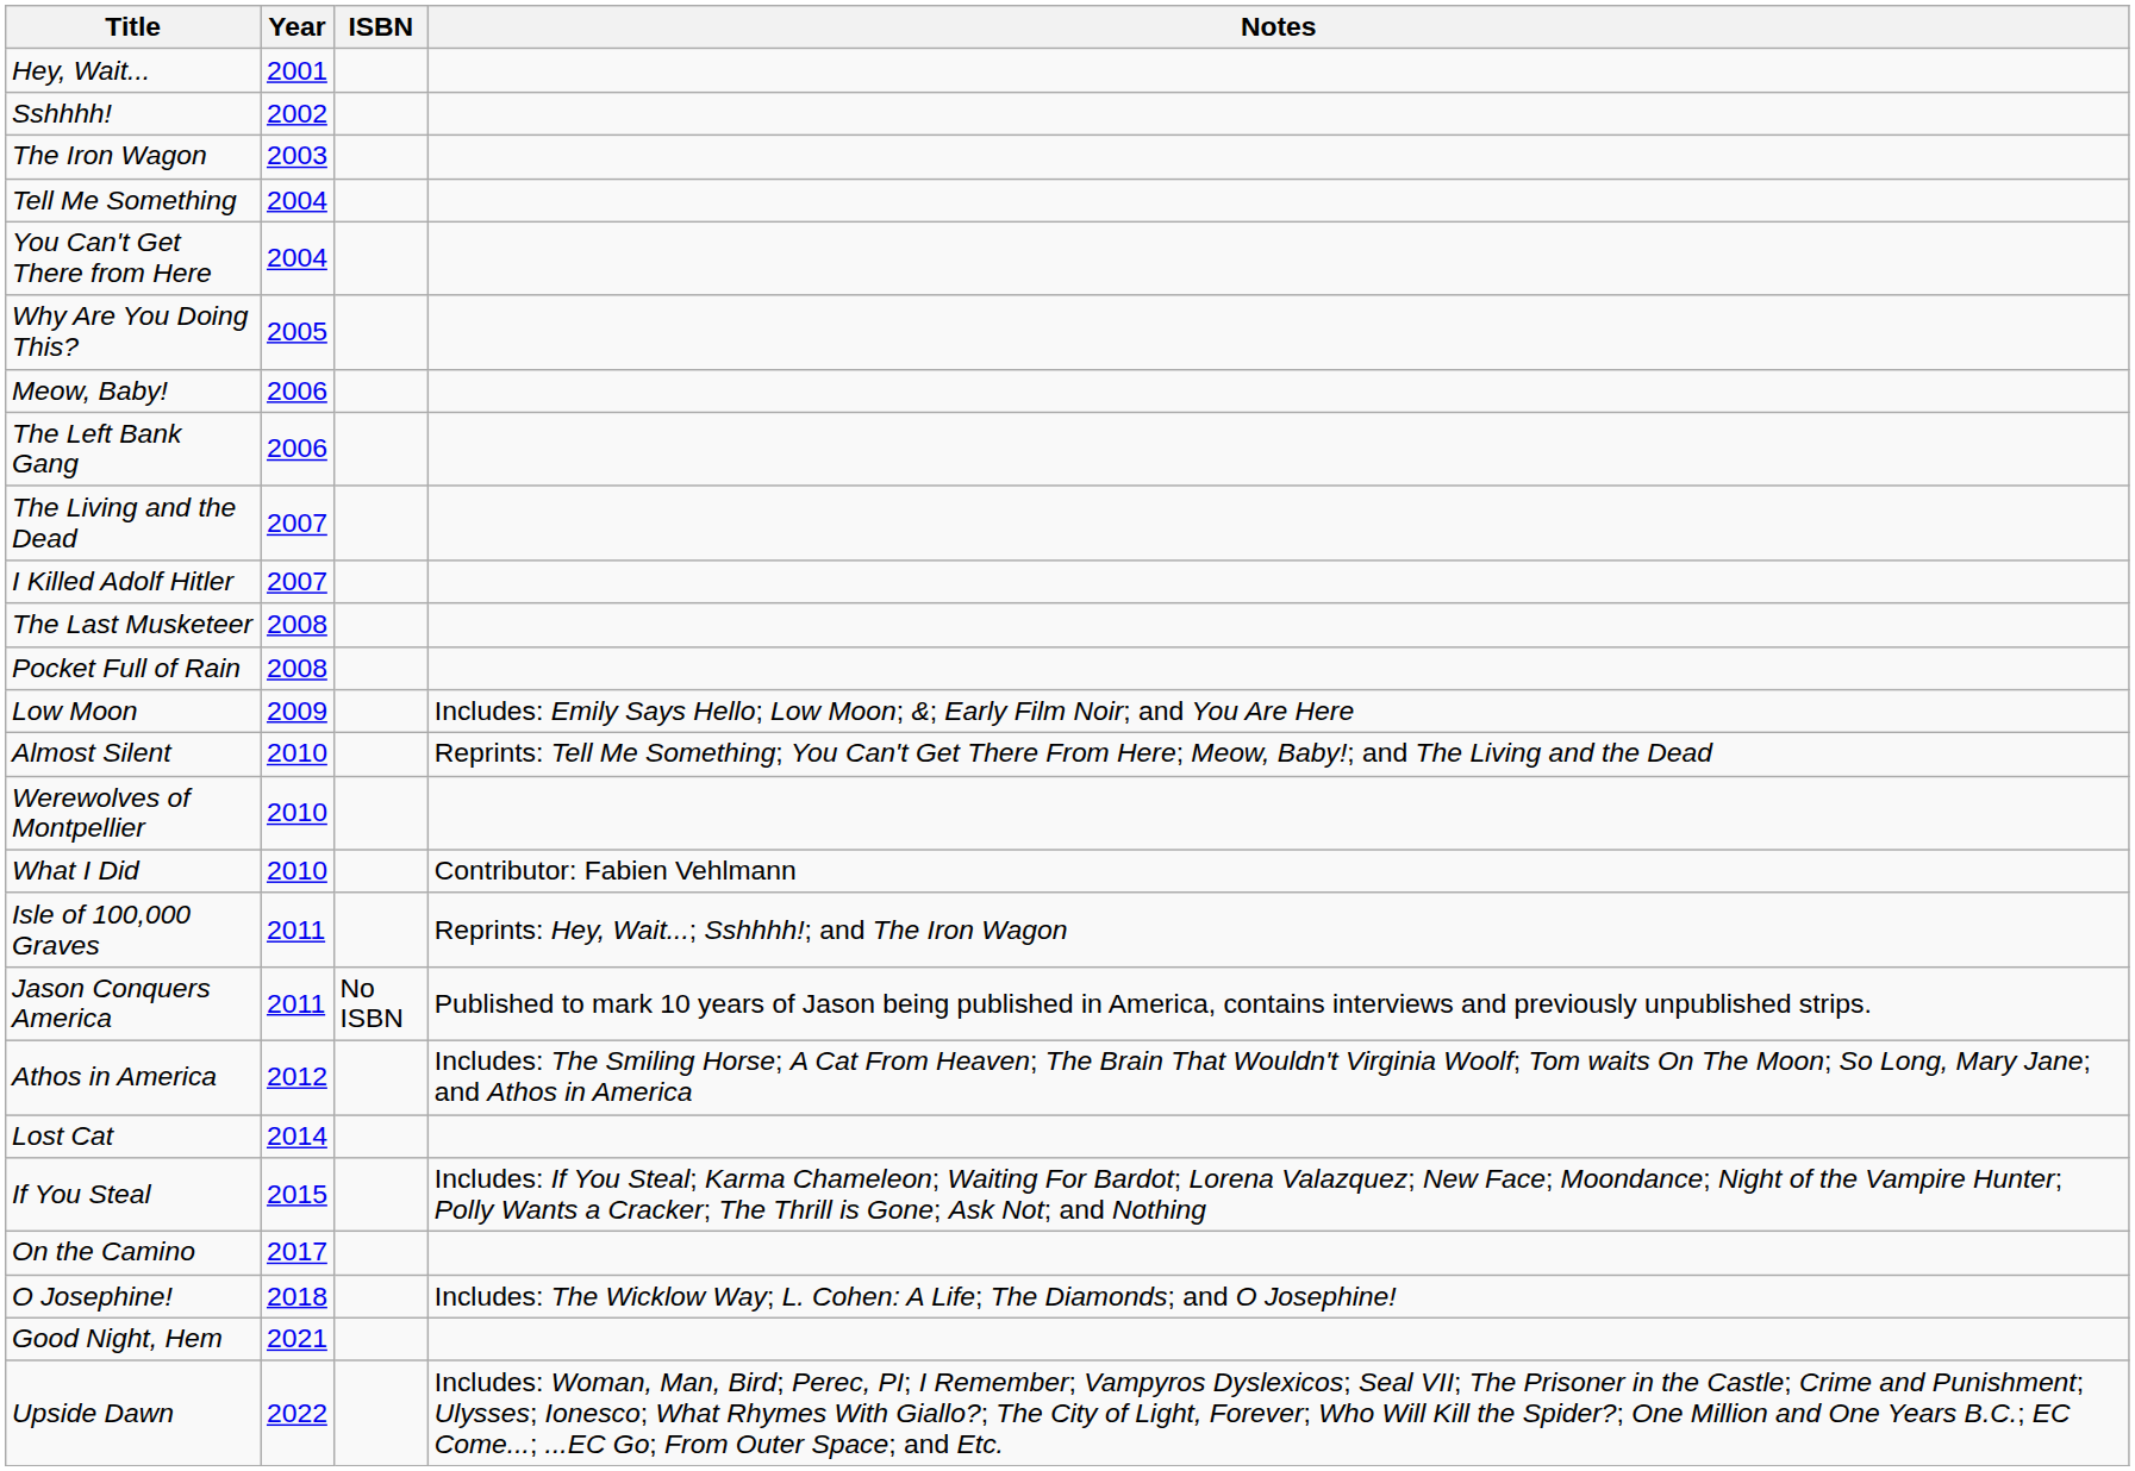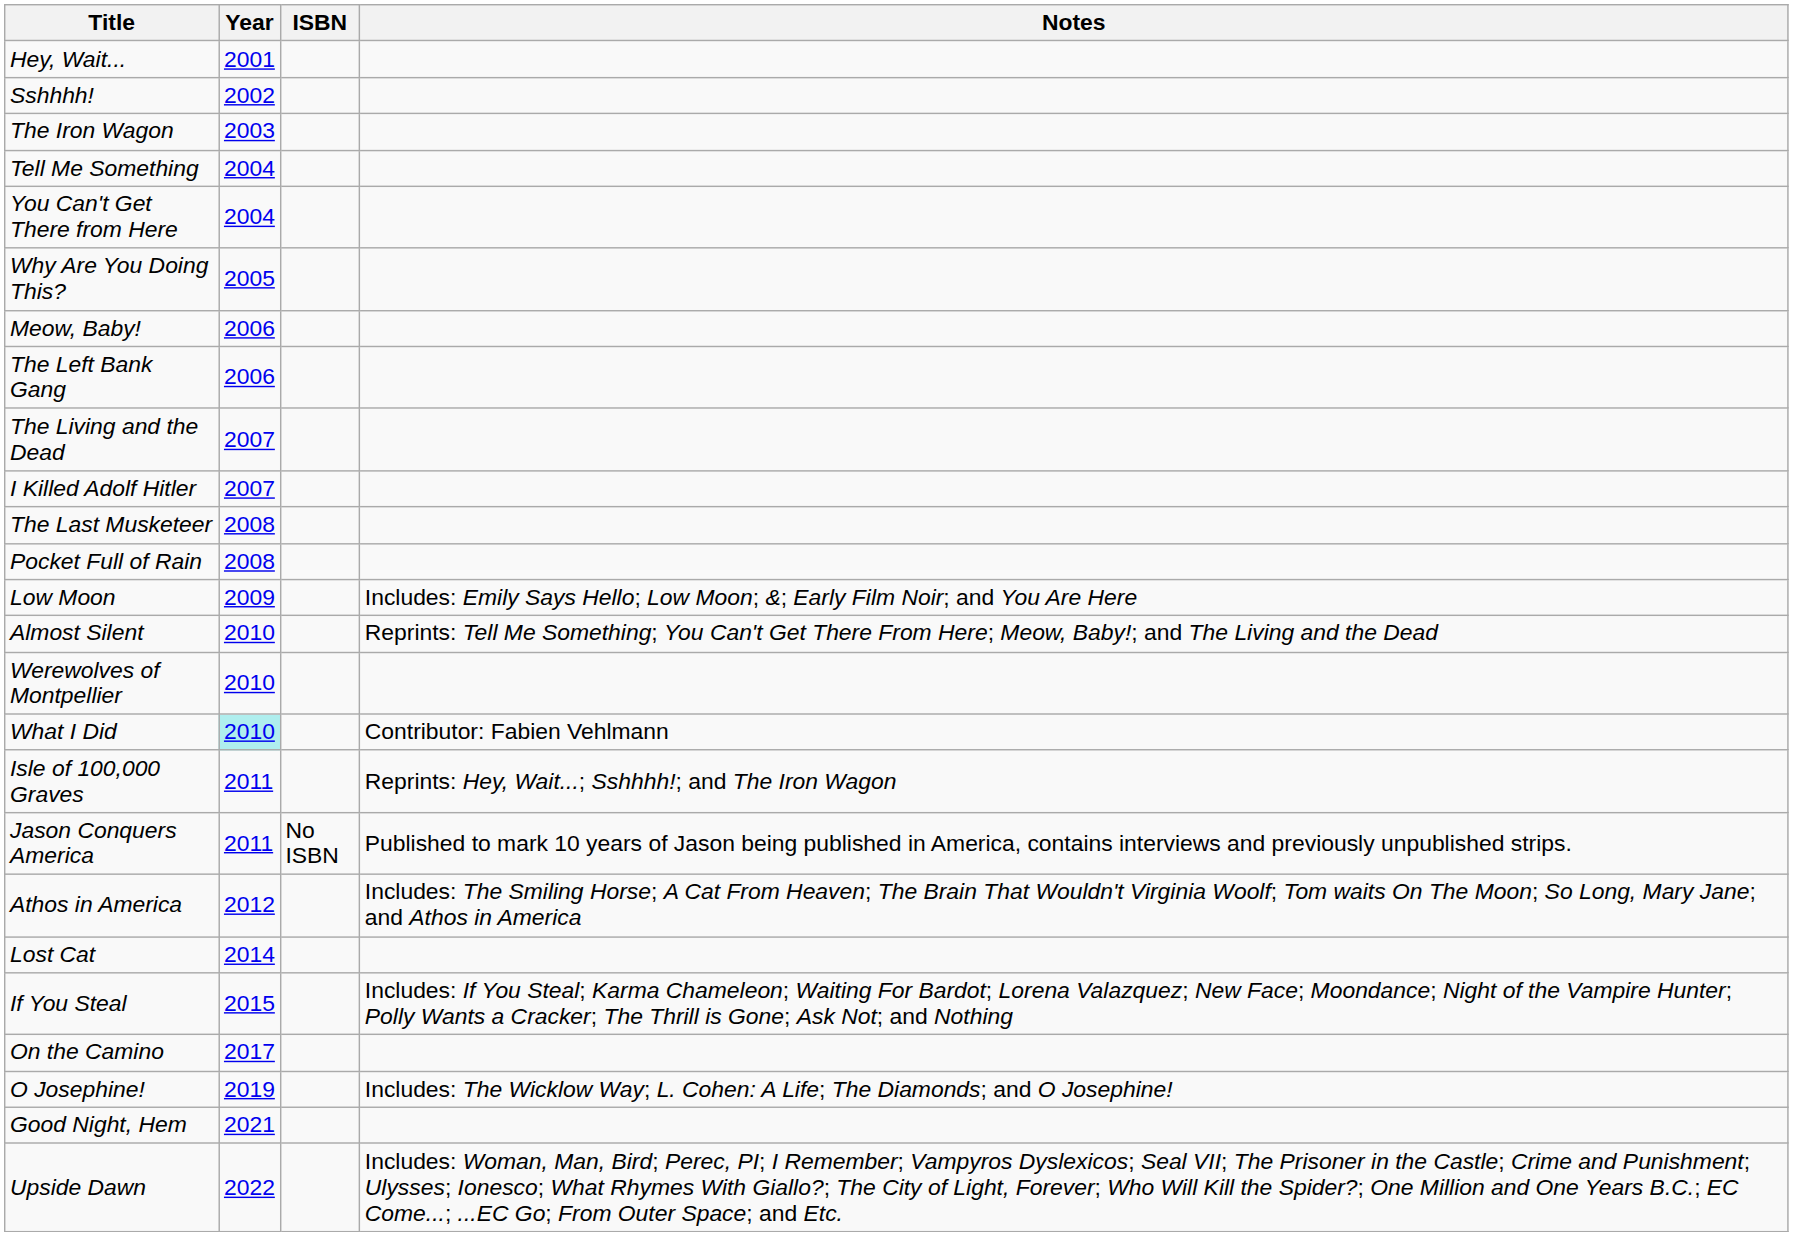What I Did | Year: no background -> paleturquoise background
O Josephine! | Year: 2018 -> 2019
